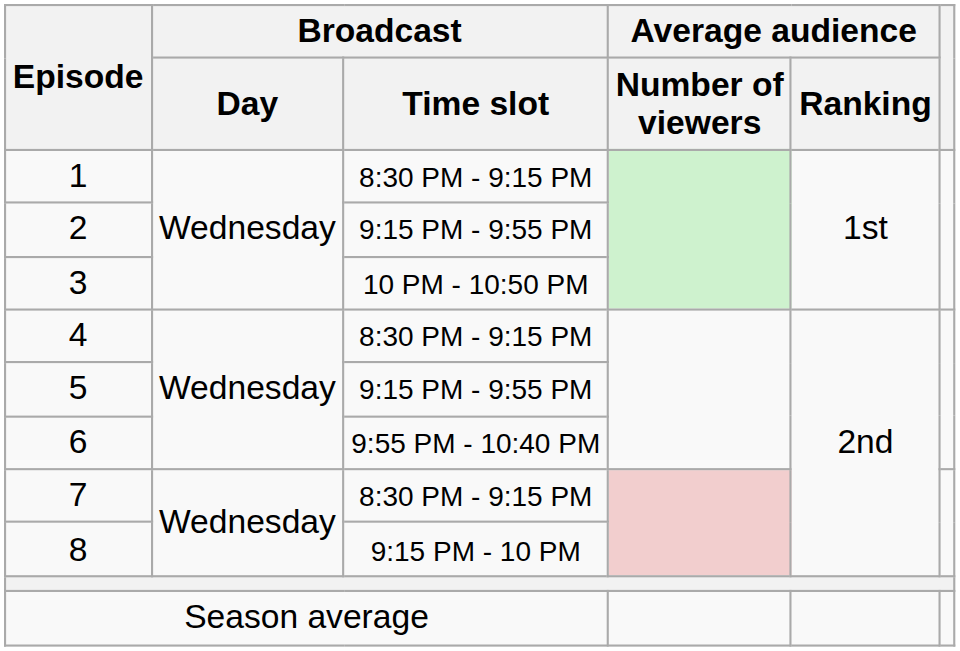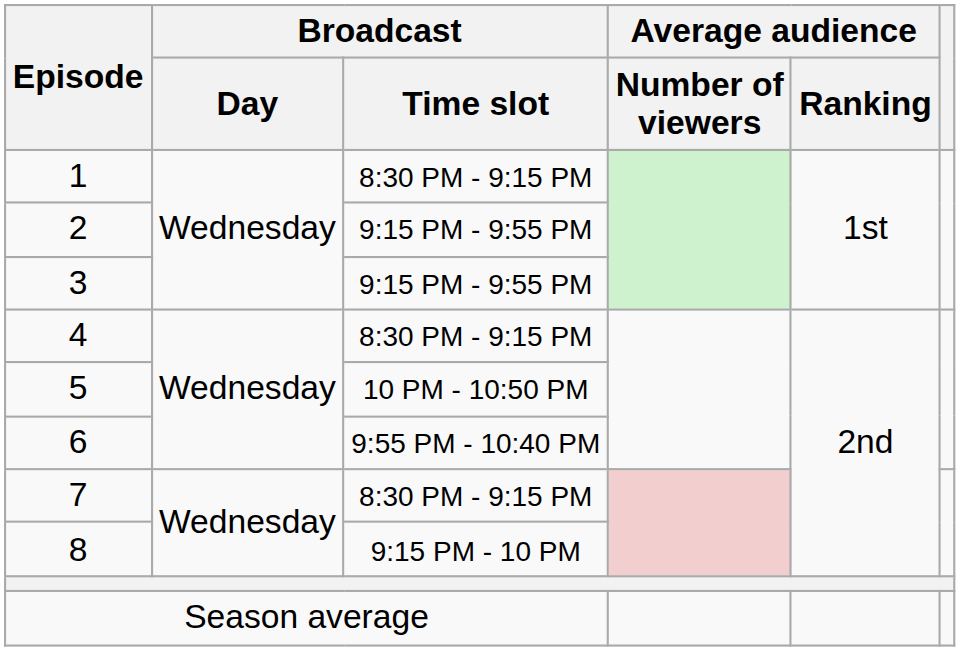3 | Broadcast / Time slot: 10 PM - 10:50 PM -> 9:15 PM - 9:55 PM
5 | Broadcast / Time slot: 9:15 PM - 9:55 PM -> 10 PM - 10:50 PM
